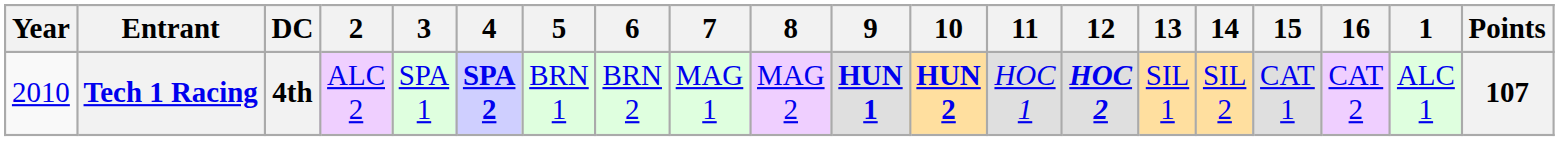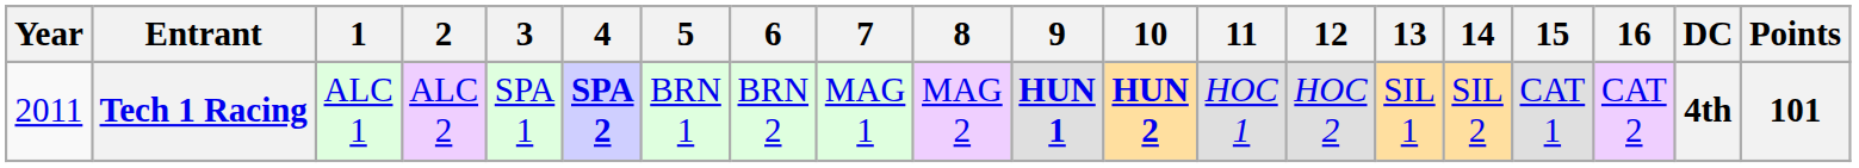columns swapped: 1 <-> DC
Tech 1 Racing | Year: 2010 -> 2011
Tech 1 Racing | 12: bold -> normal
Tech 1 Racing | Points: 107 -> 101
